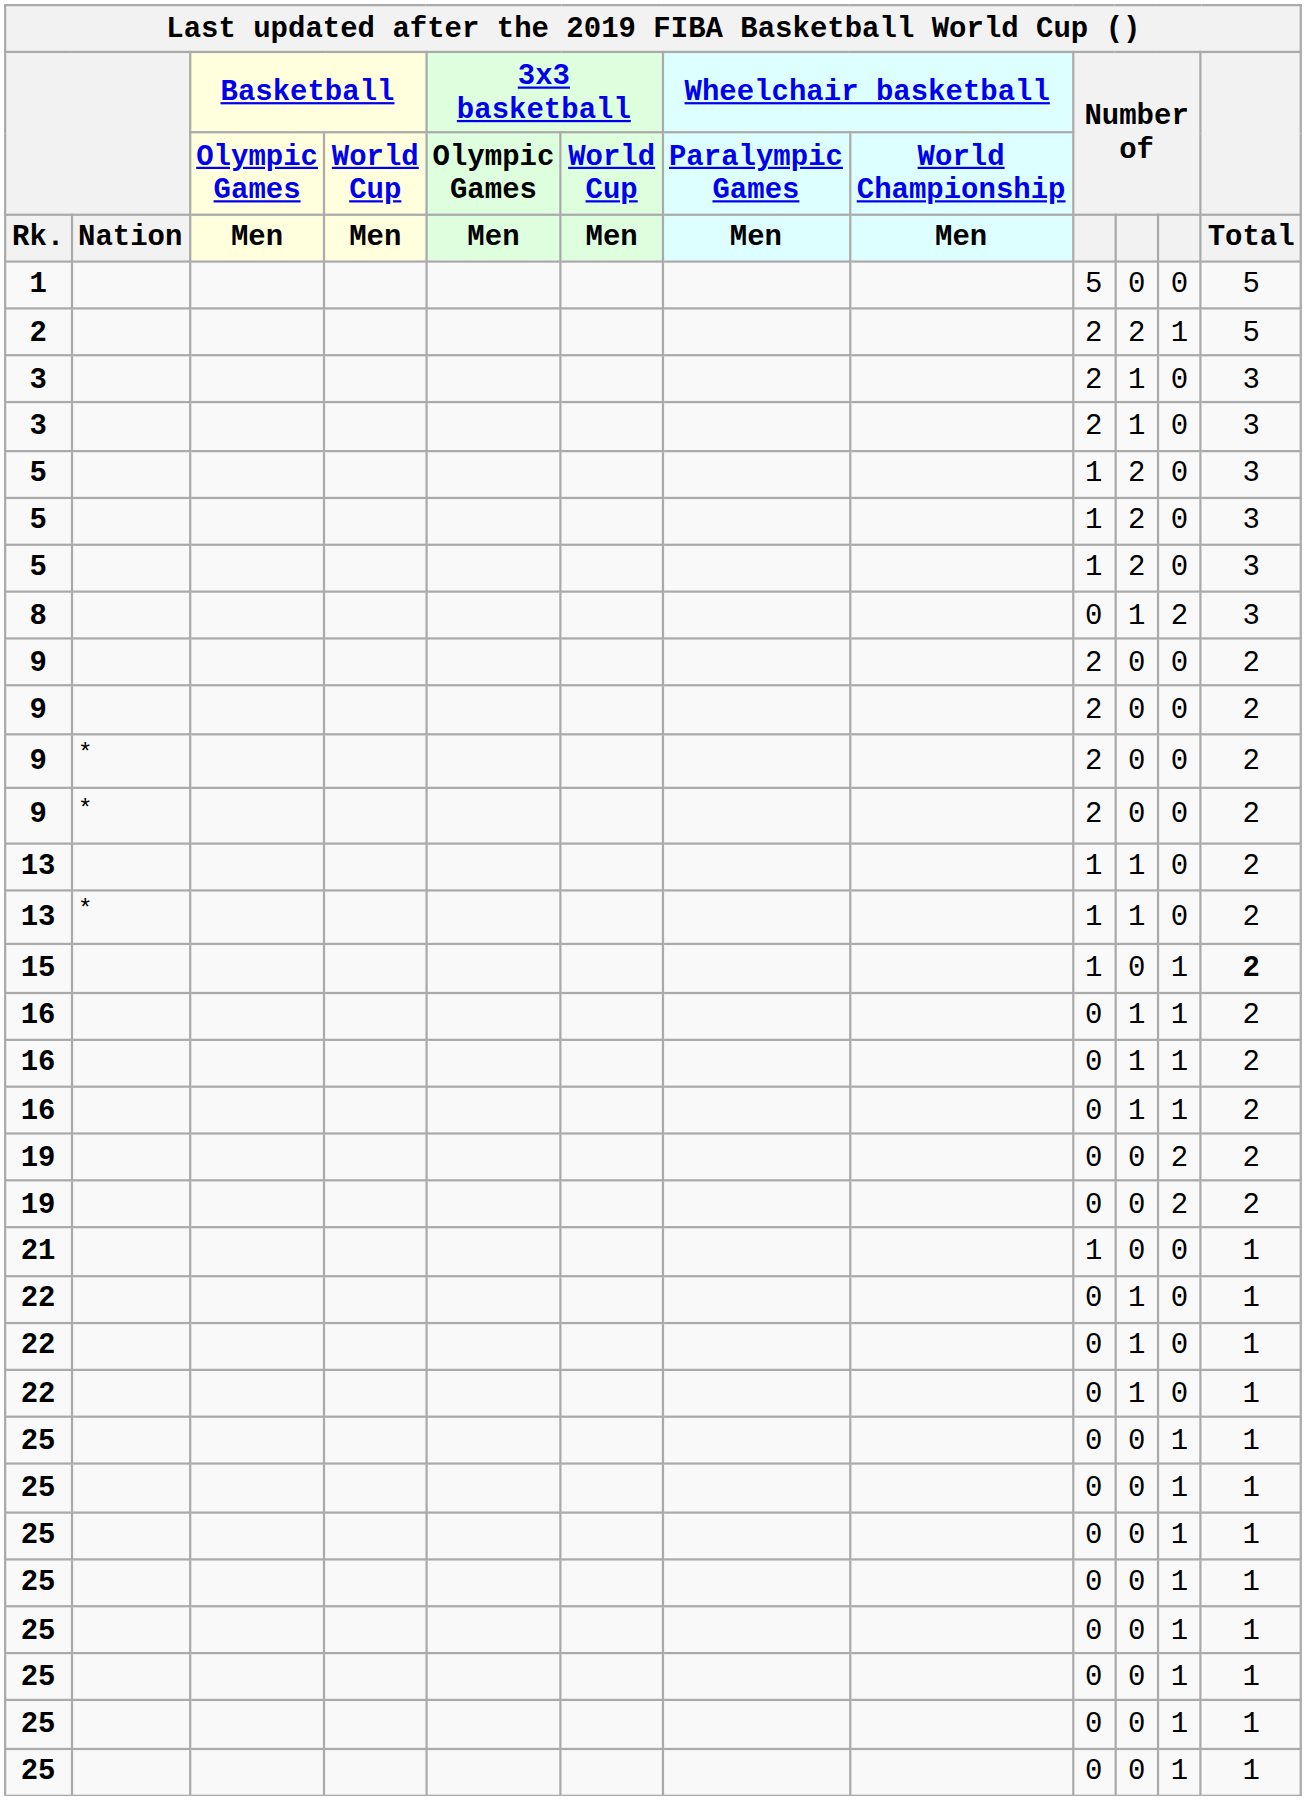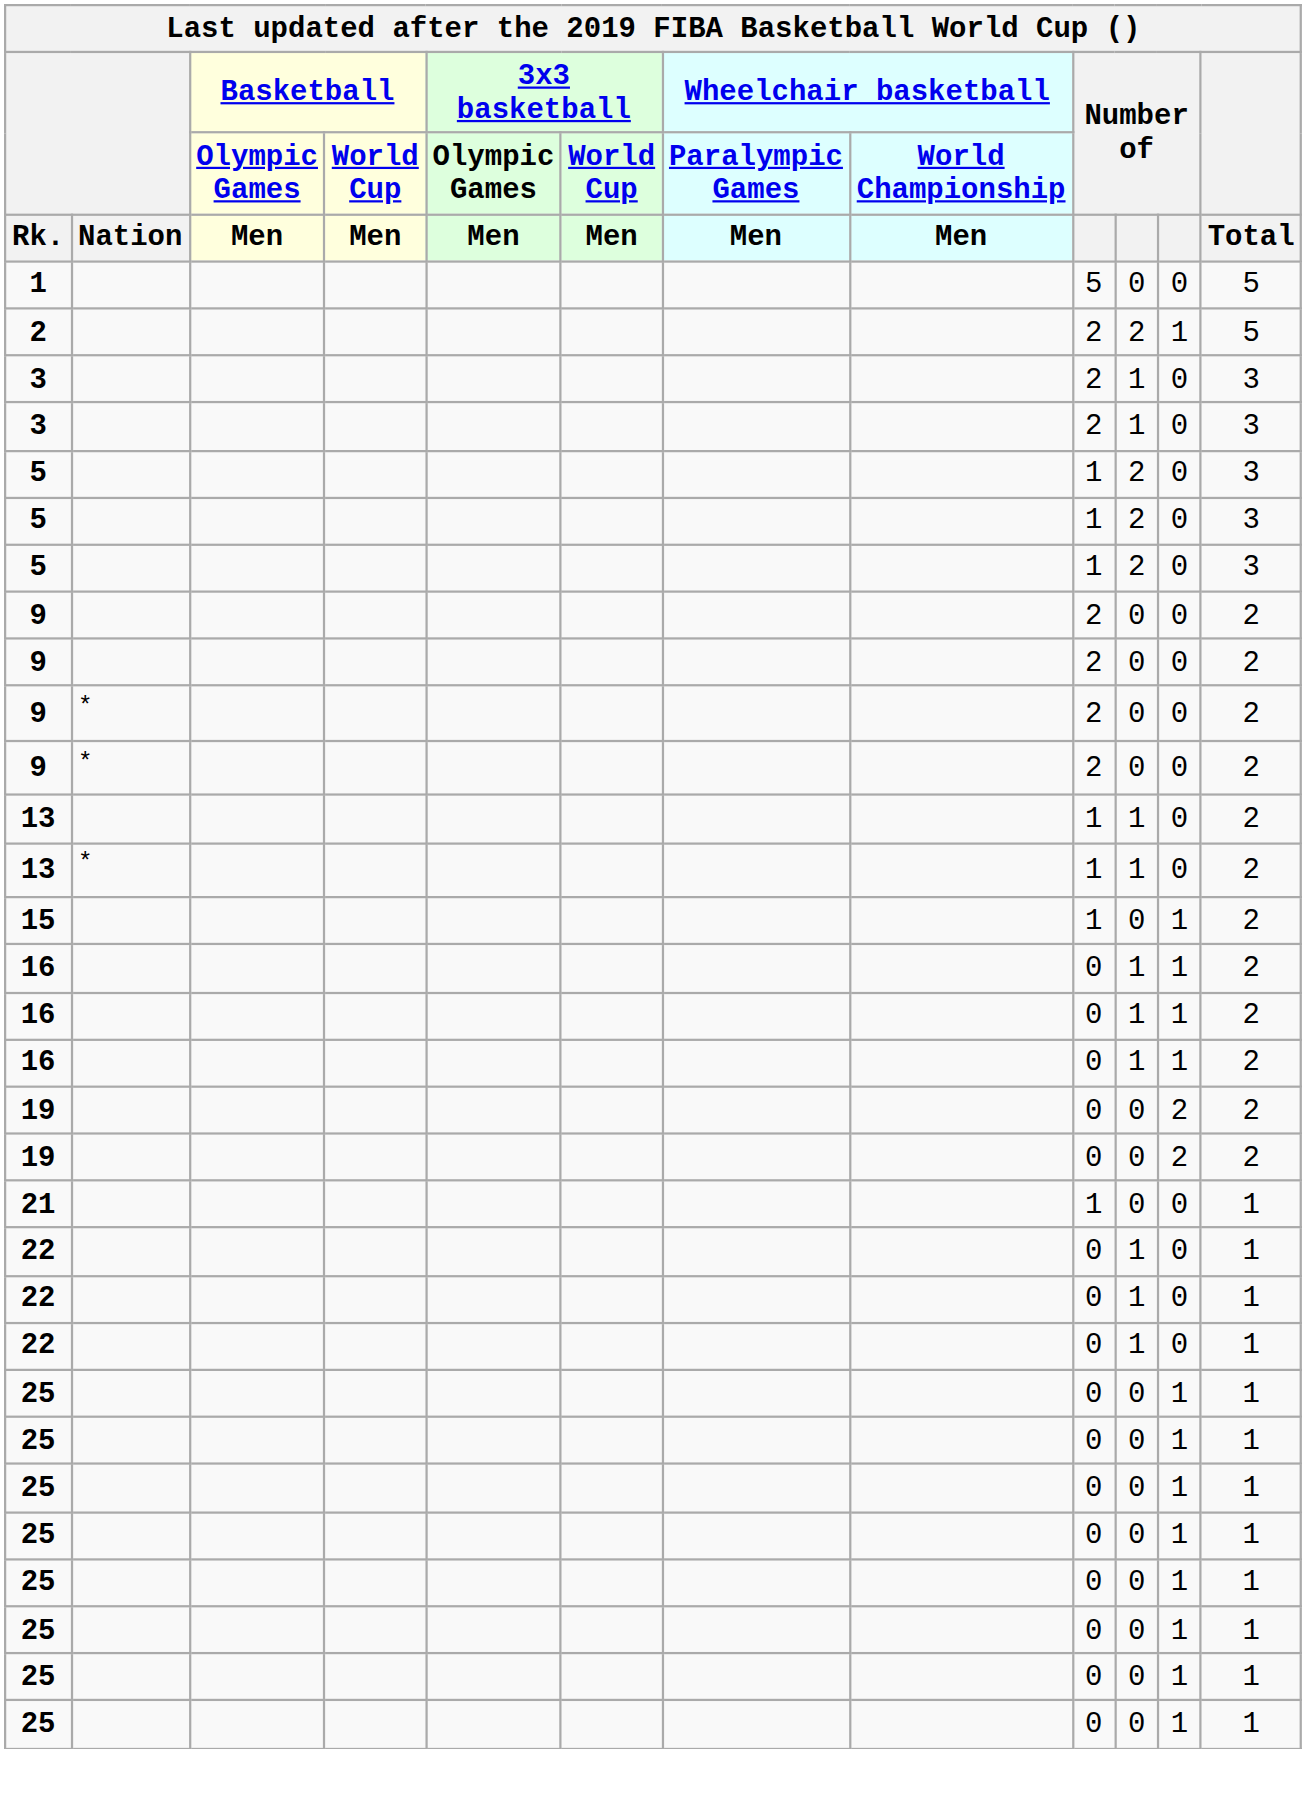- row: 8 | 0 | 1 | 2 | 3
15 | Total: bold -> normal
